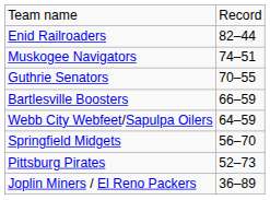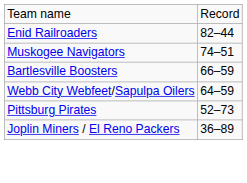- row: Guthrie Senators | 70–55
- row: Springfield Midgets | 56–70
